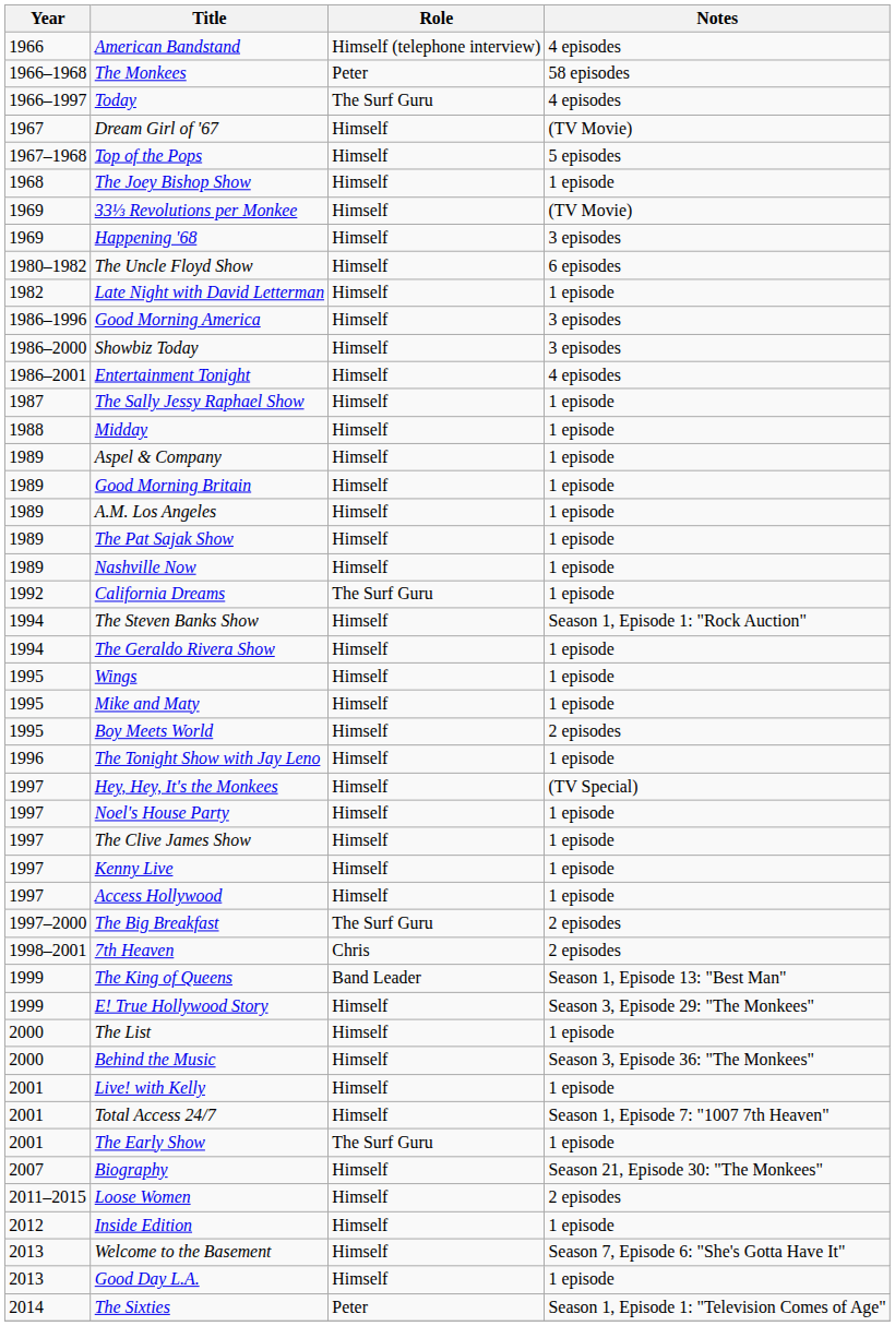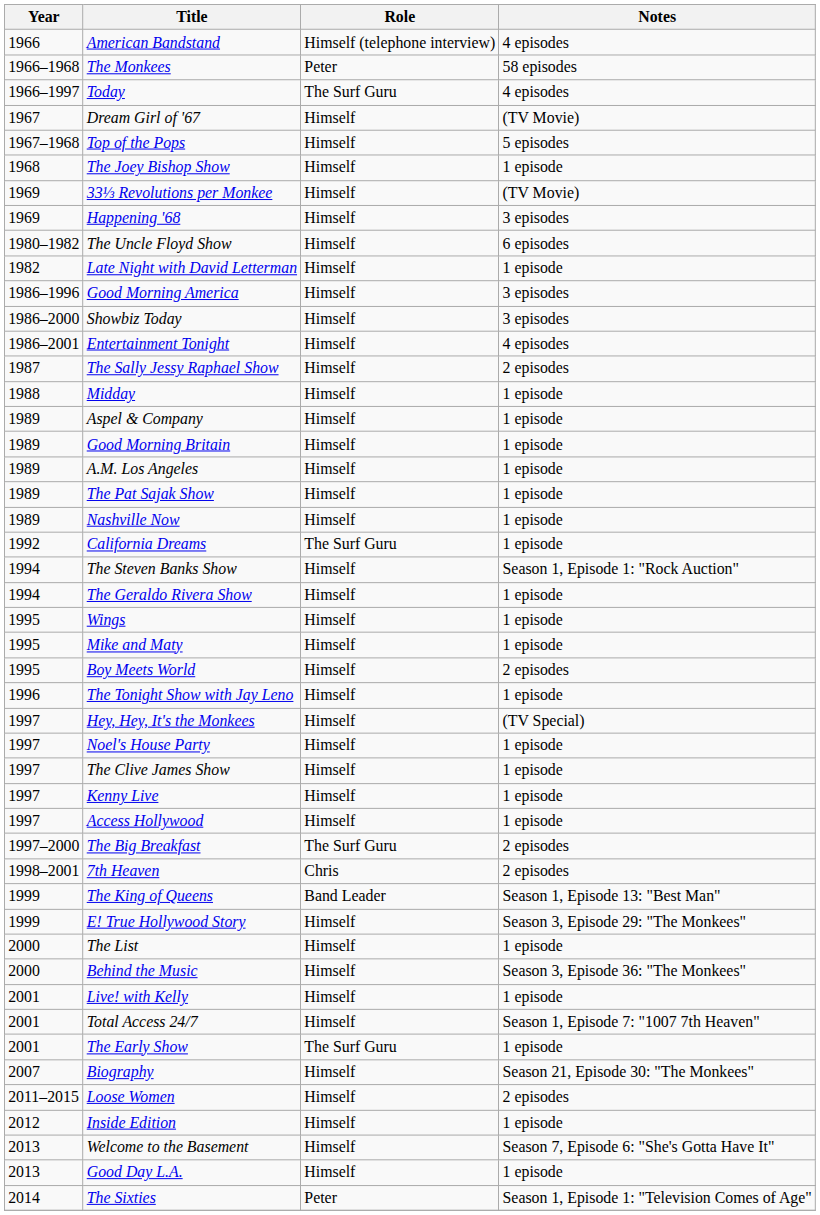The Sally Jessy Raphael Show | Notes: 1 episode -> 2 episodes
